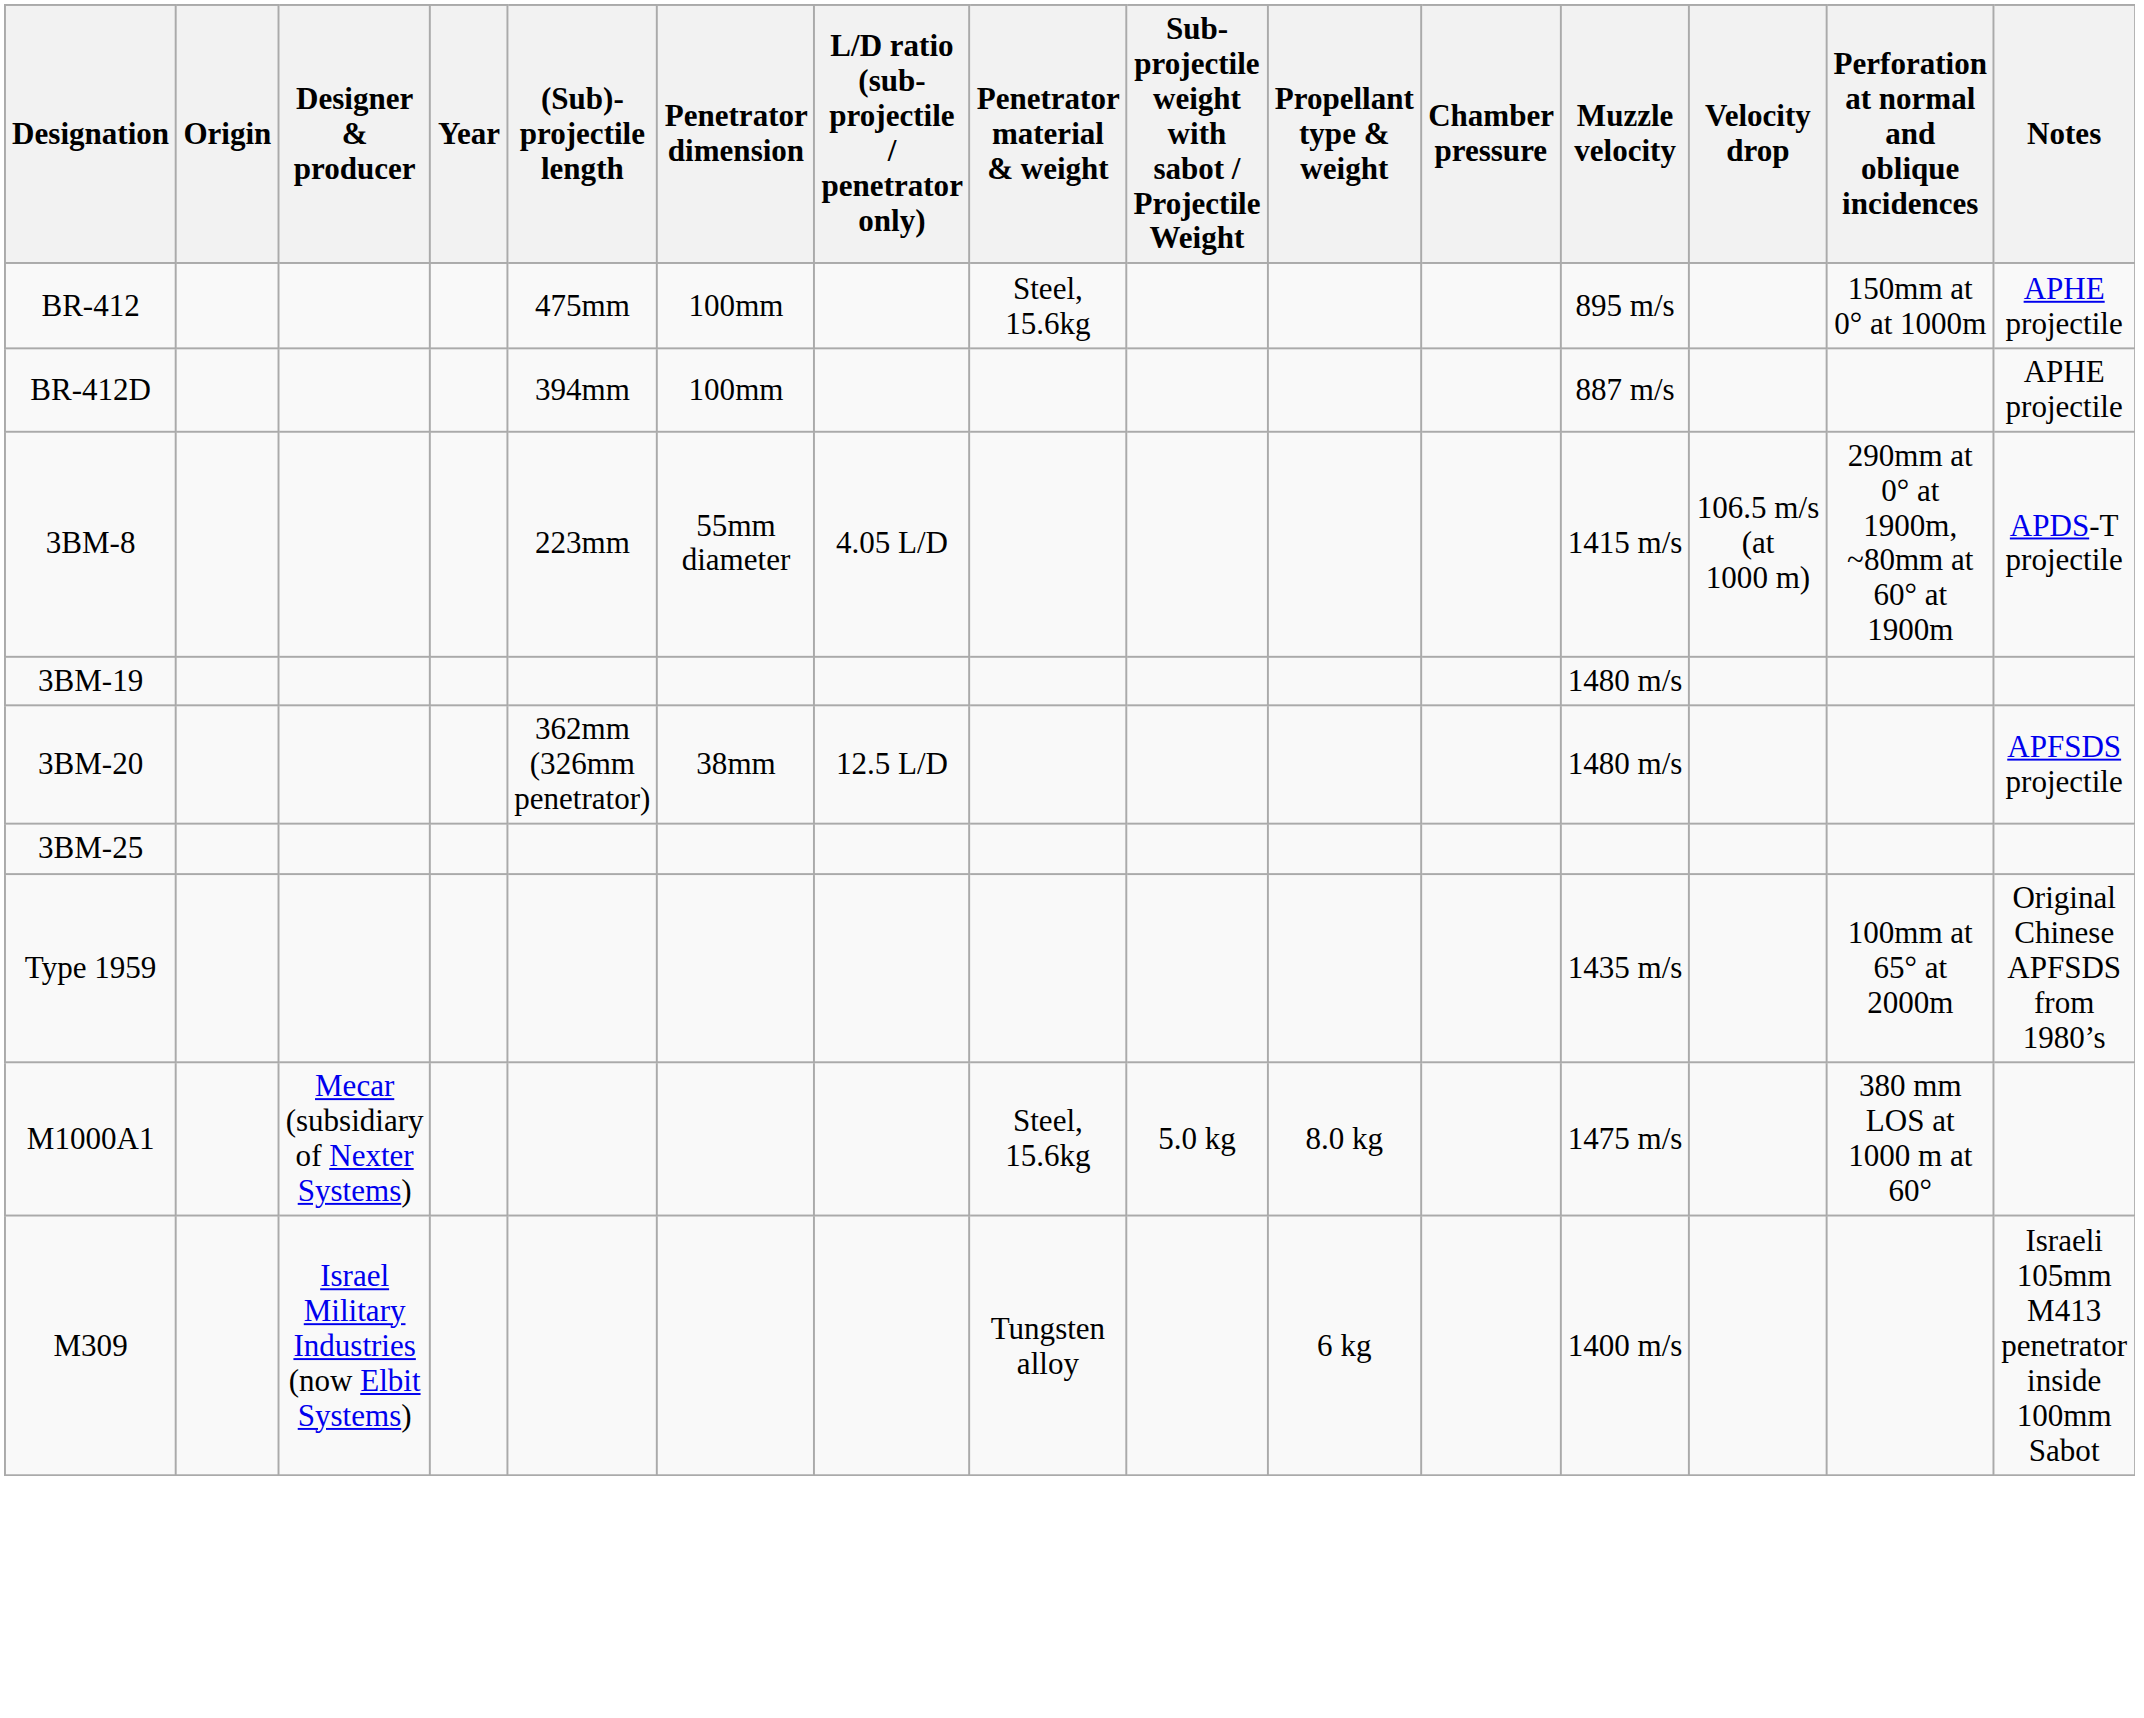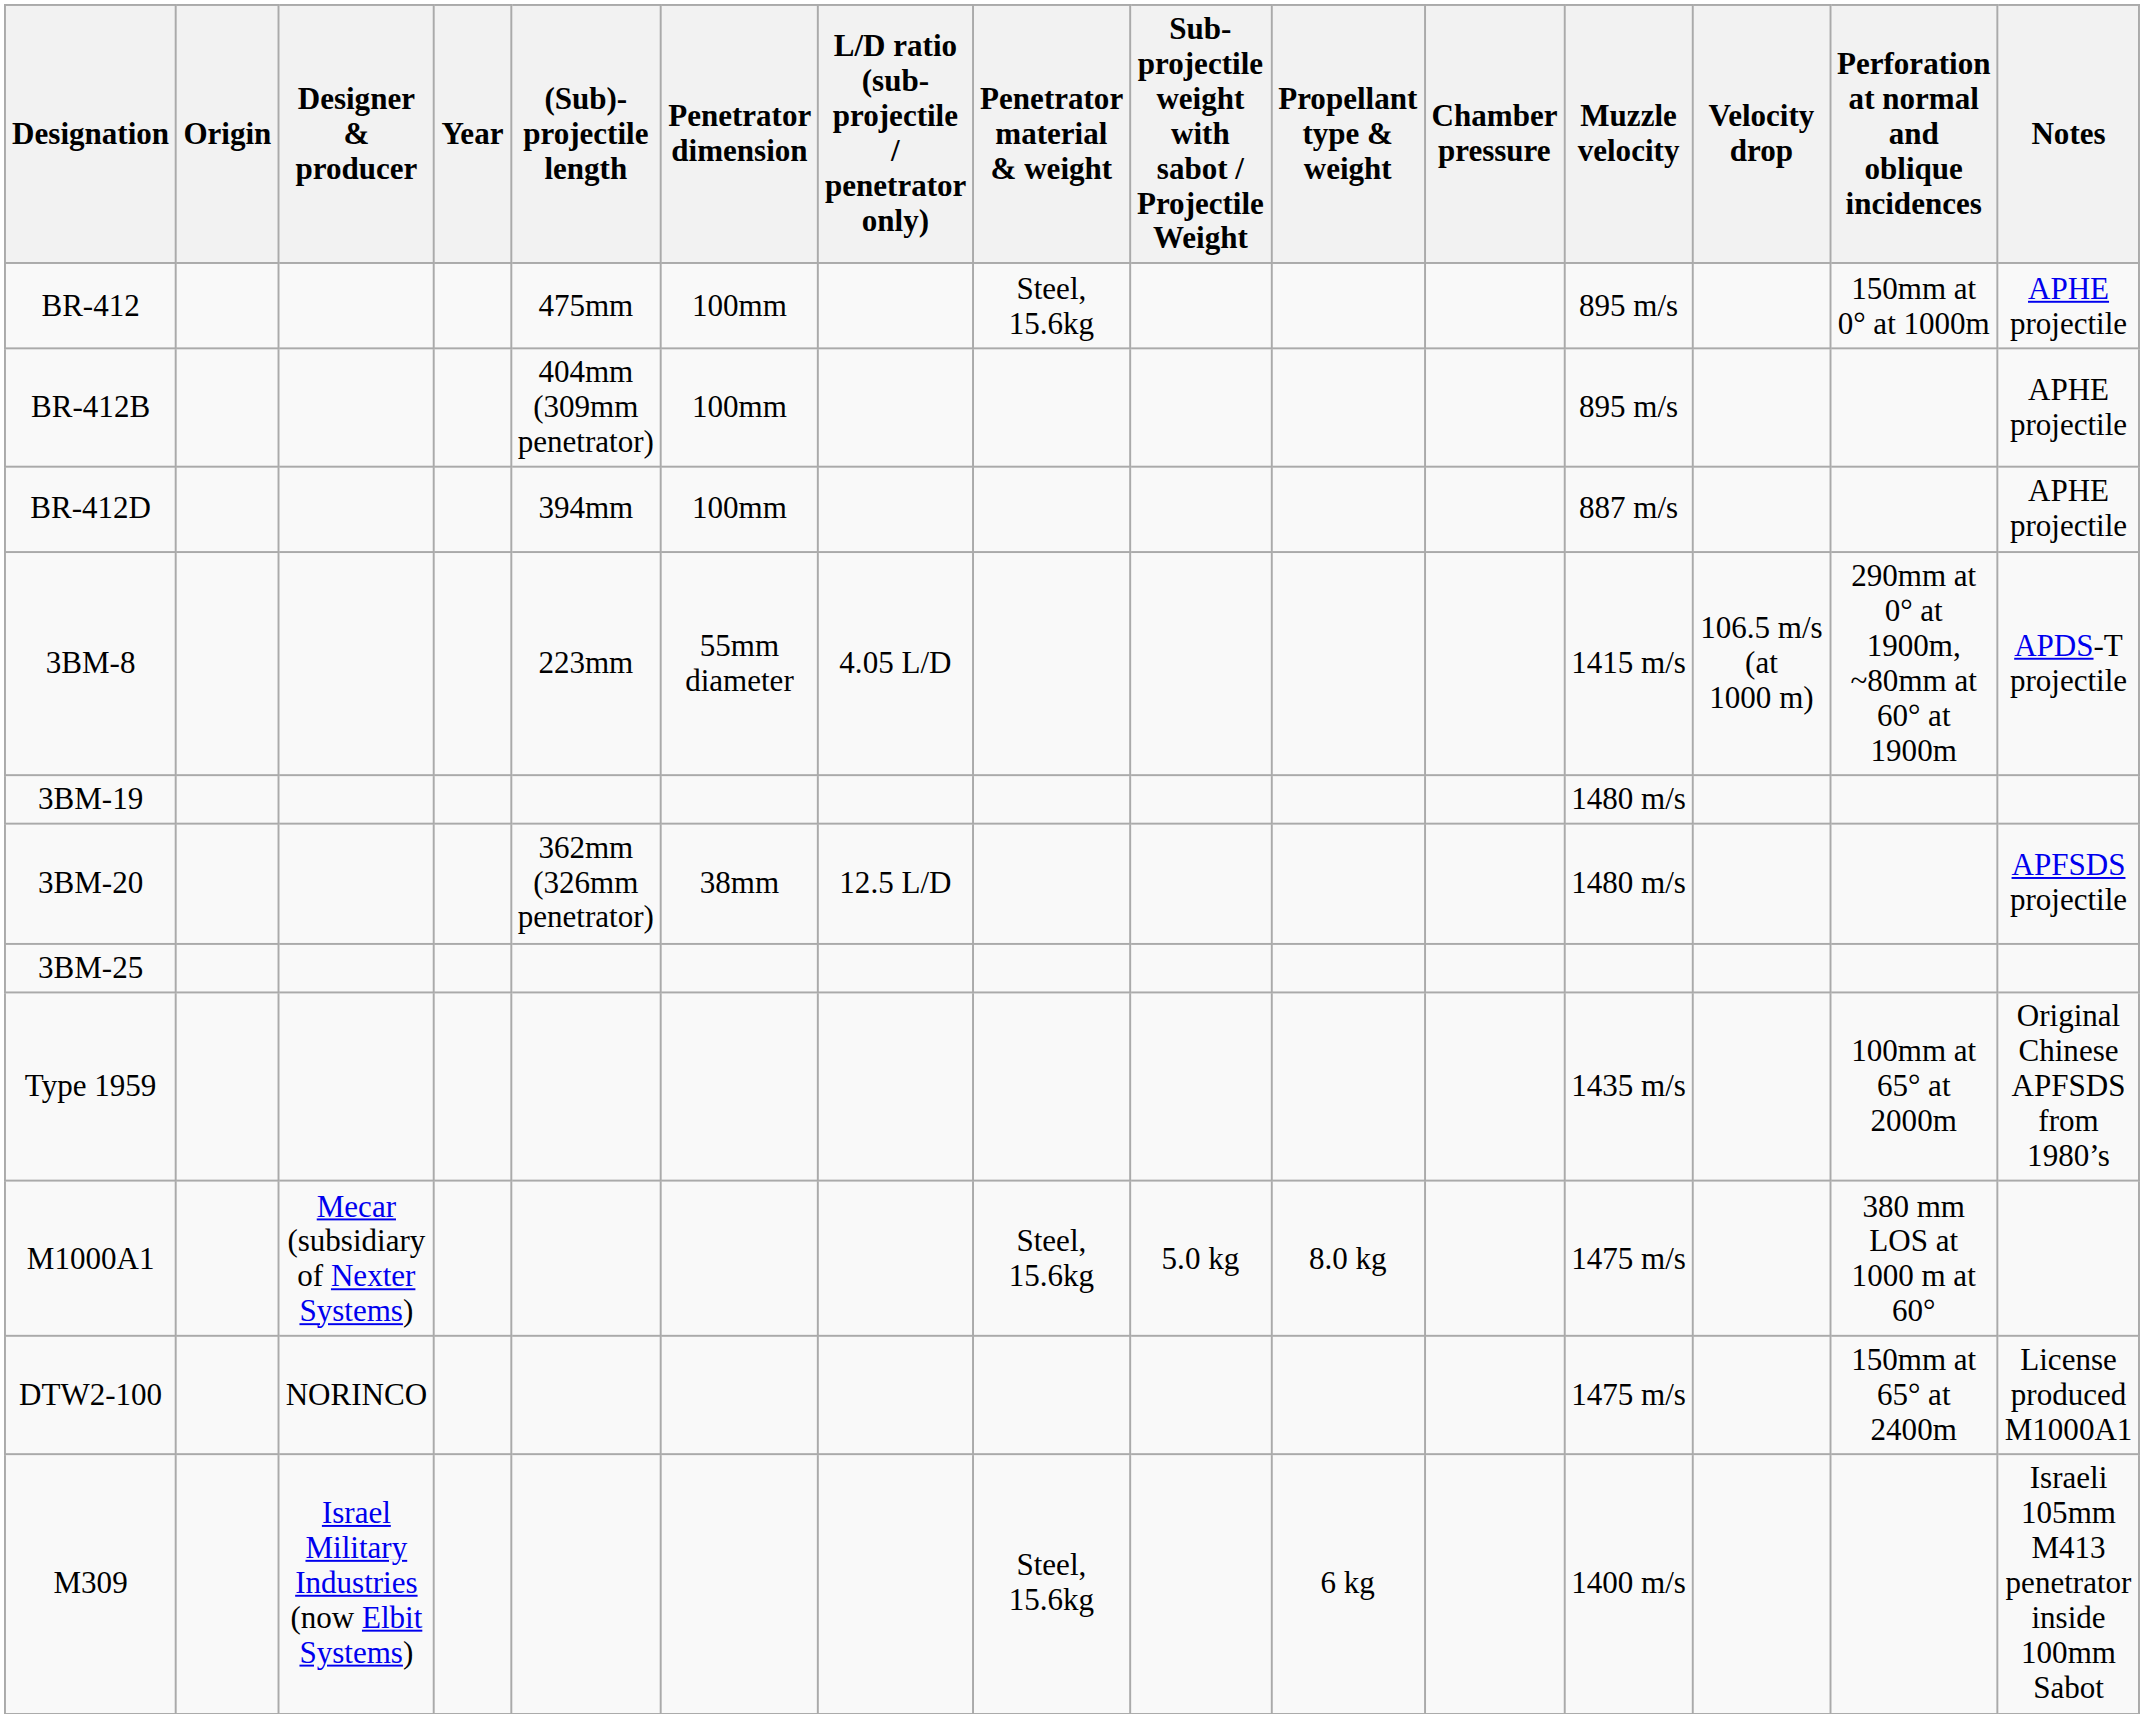+ row: BR-412B | 404mm (309mm penetrator) | 100mm | 895 m/s | APHE projectile
+ row: DTW2-100 | NORINCO | 1475 m/s | 150mm at 65° at 2400m | License produced M1000A1
M309 | Penetrator material & weight: Tungsten alloy -> Steel, 15.6kg
